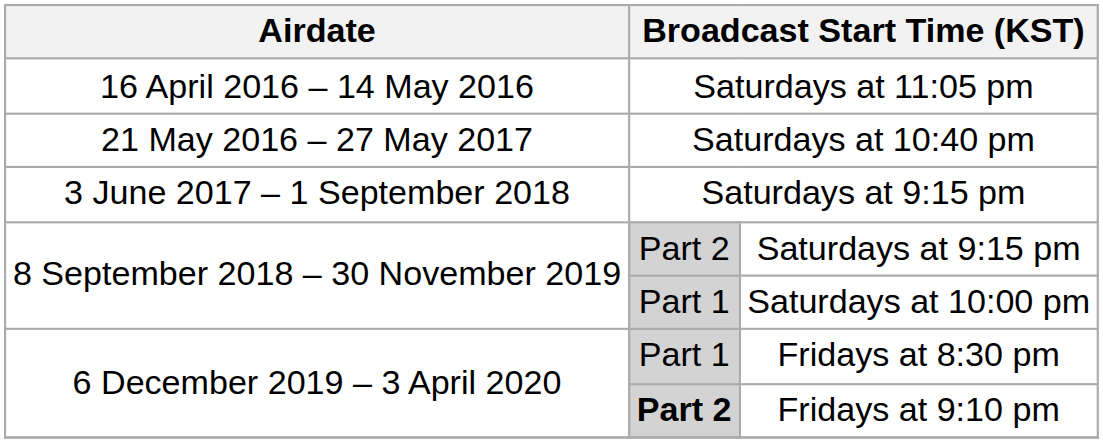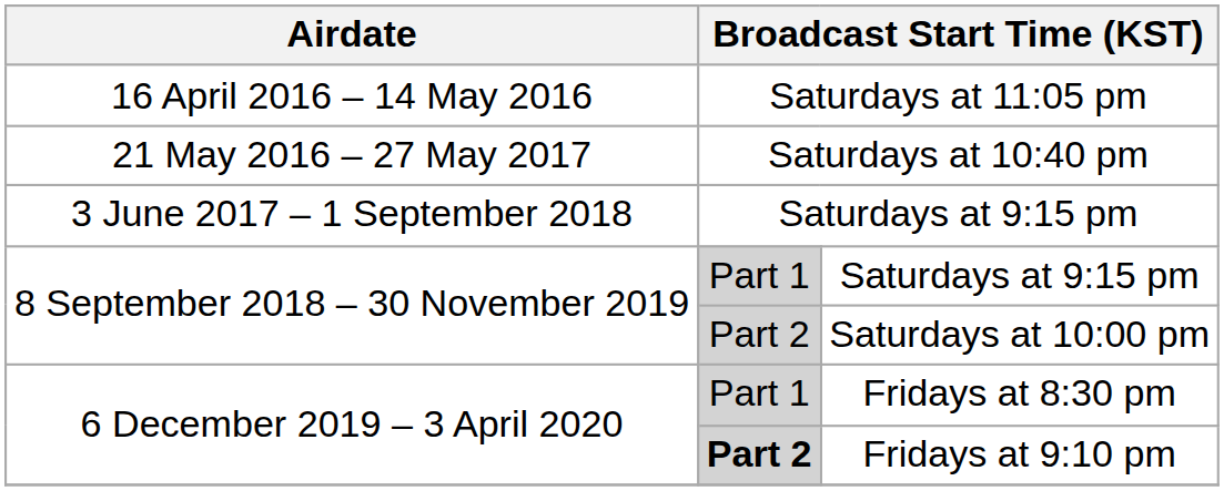8 September 2018 – 30 November 2019 / Saturdays at 9:15 pm | column 2: Part 2 -> Part 1
Saturdays at 10:00 pm | column 2: Part 1 -> Part 2
